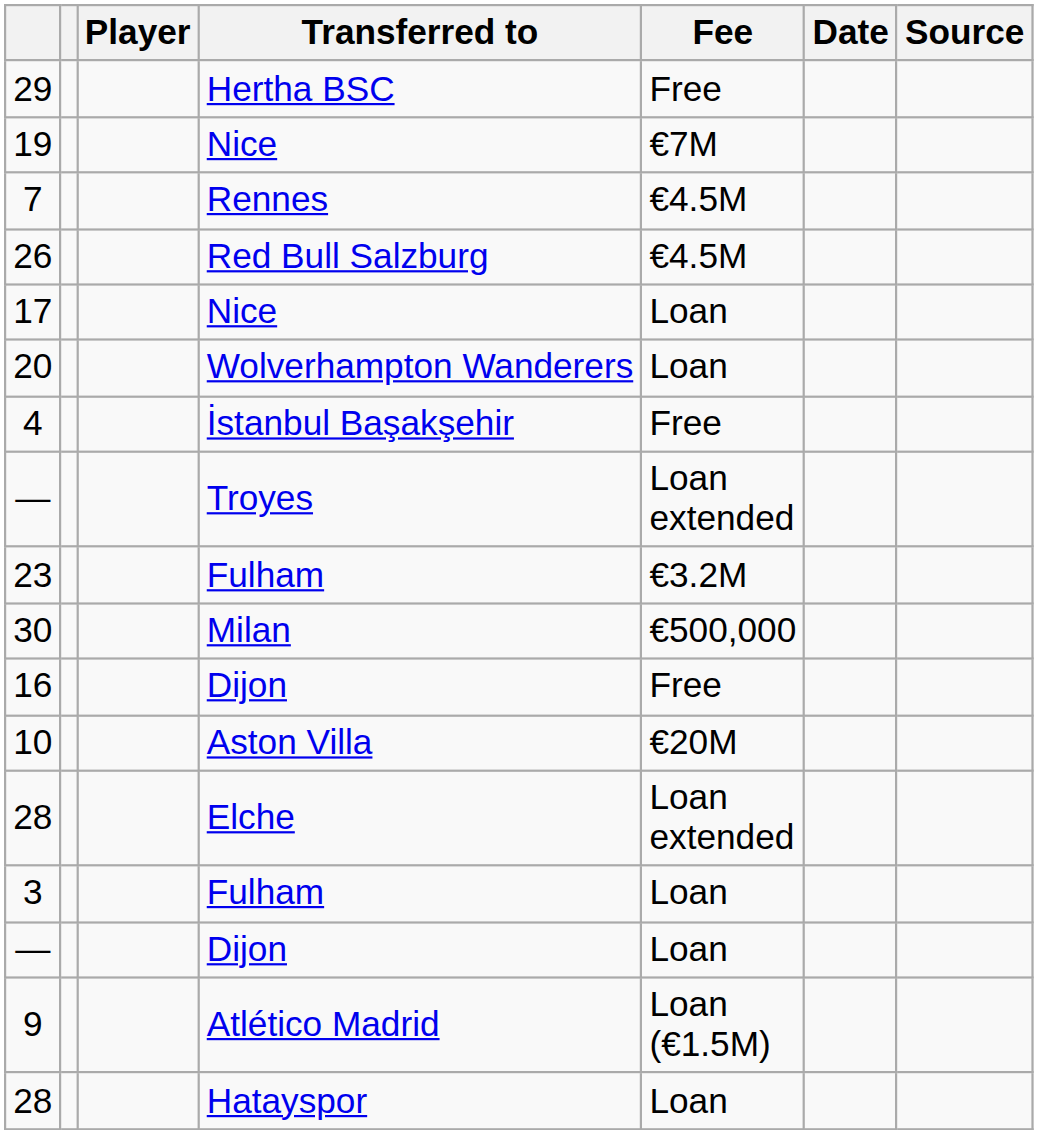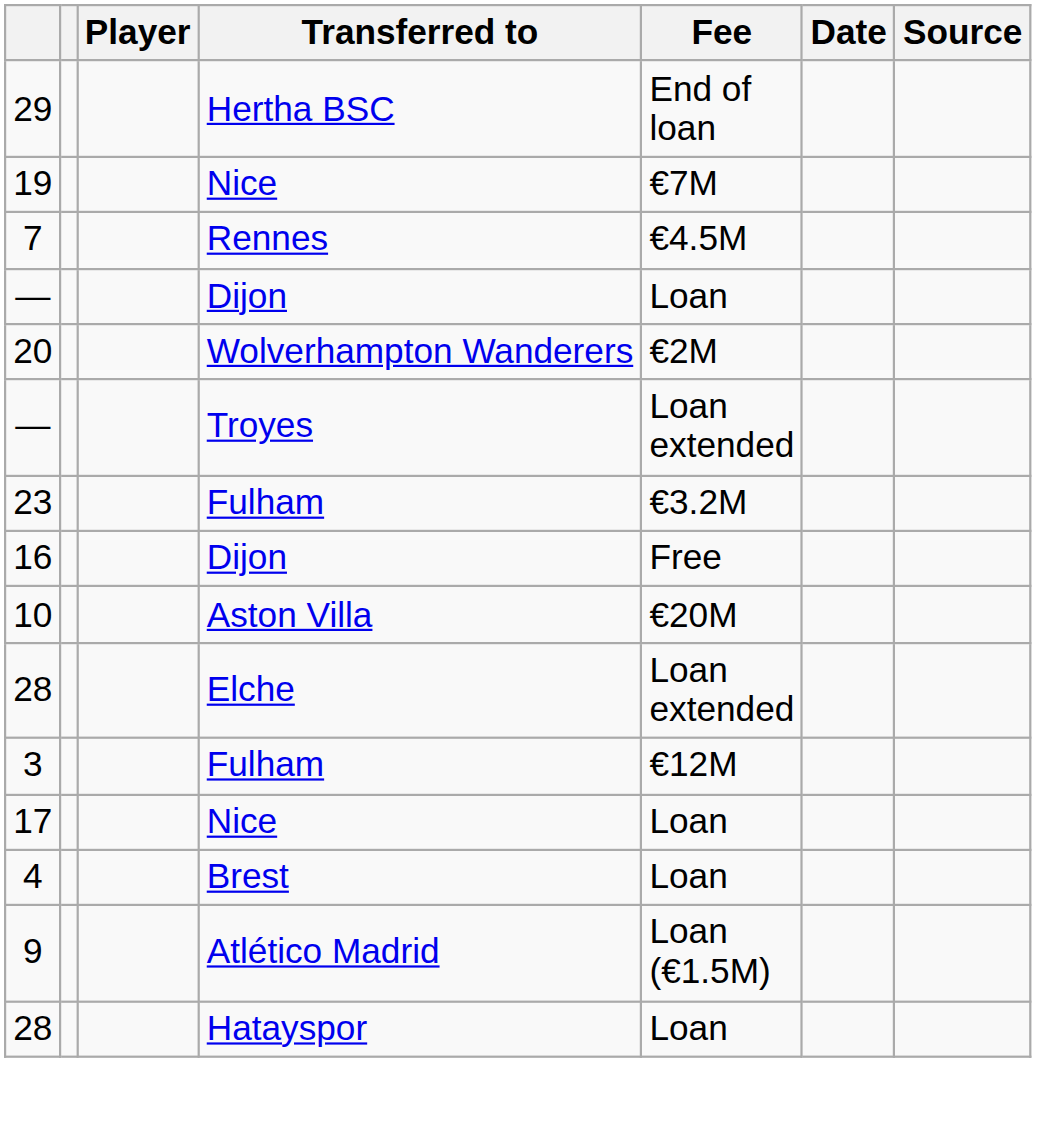29 | Fee: Free -> End of loan
- row: 26 | Red Bull Salzburg | €4.5M
rows swapped: — / Dijon <-> 17
20 | Fee: Loan -> €2M
- row: 4 | İstanbul Başakşehir | Free
- row: 30 | Milan | €500,000
3 | Fee: Loan -> €12M
+ row: 4 | Brest | Loan
